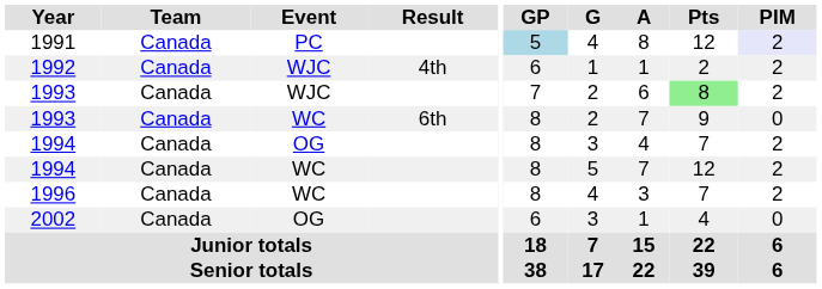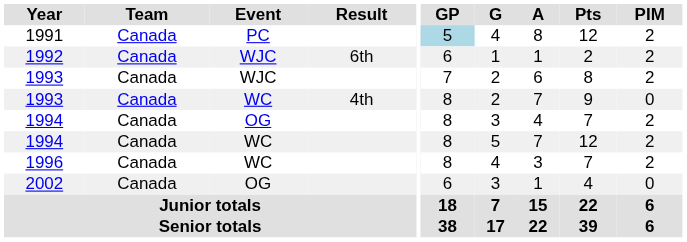1991 | PIM: lavender background -> no background
1992 | Result: 4th -> 6th
1993 / WJC | Pts: lightgreen background -> no background
1993 / WC | Result: 6th -> 4th
